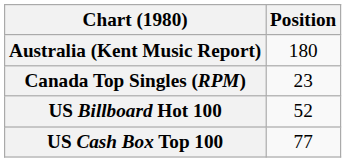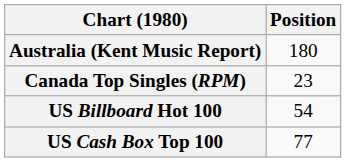US Billboard Hot 100 | Position: 52 -> 54
